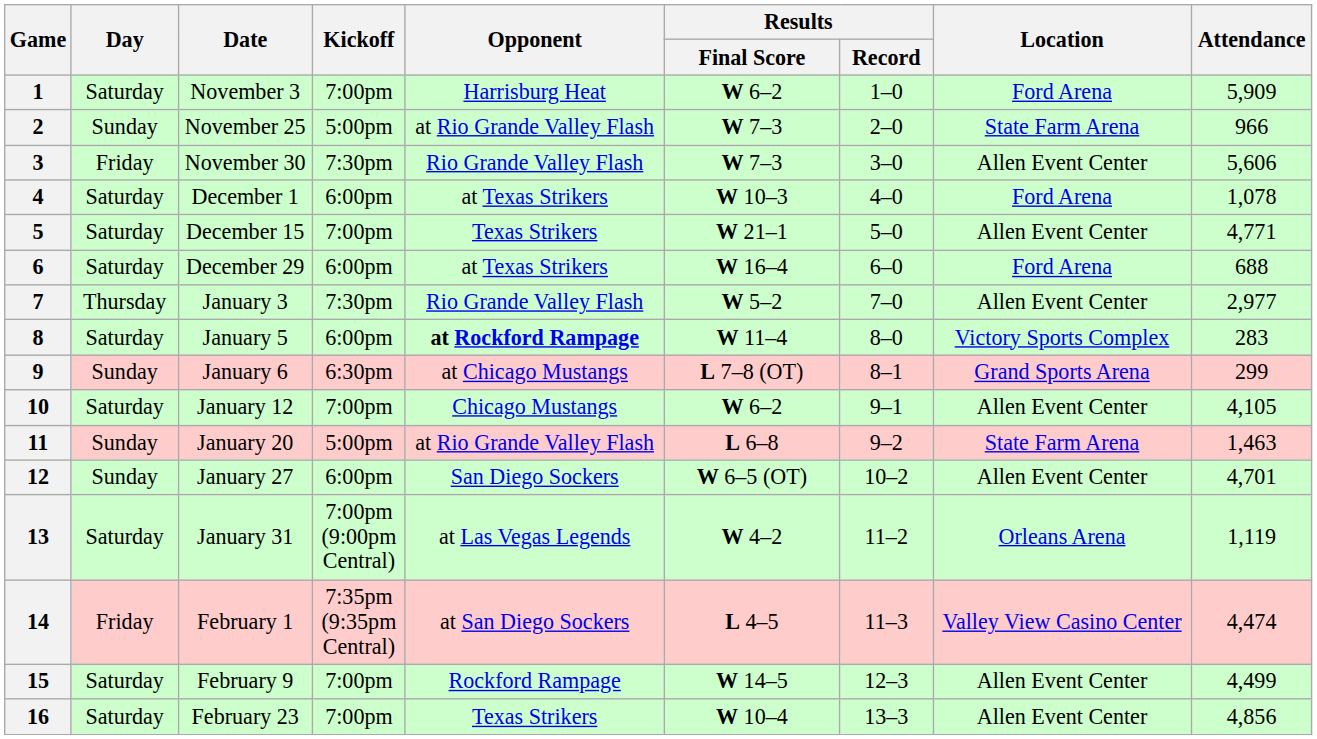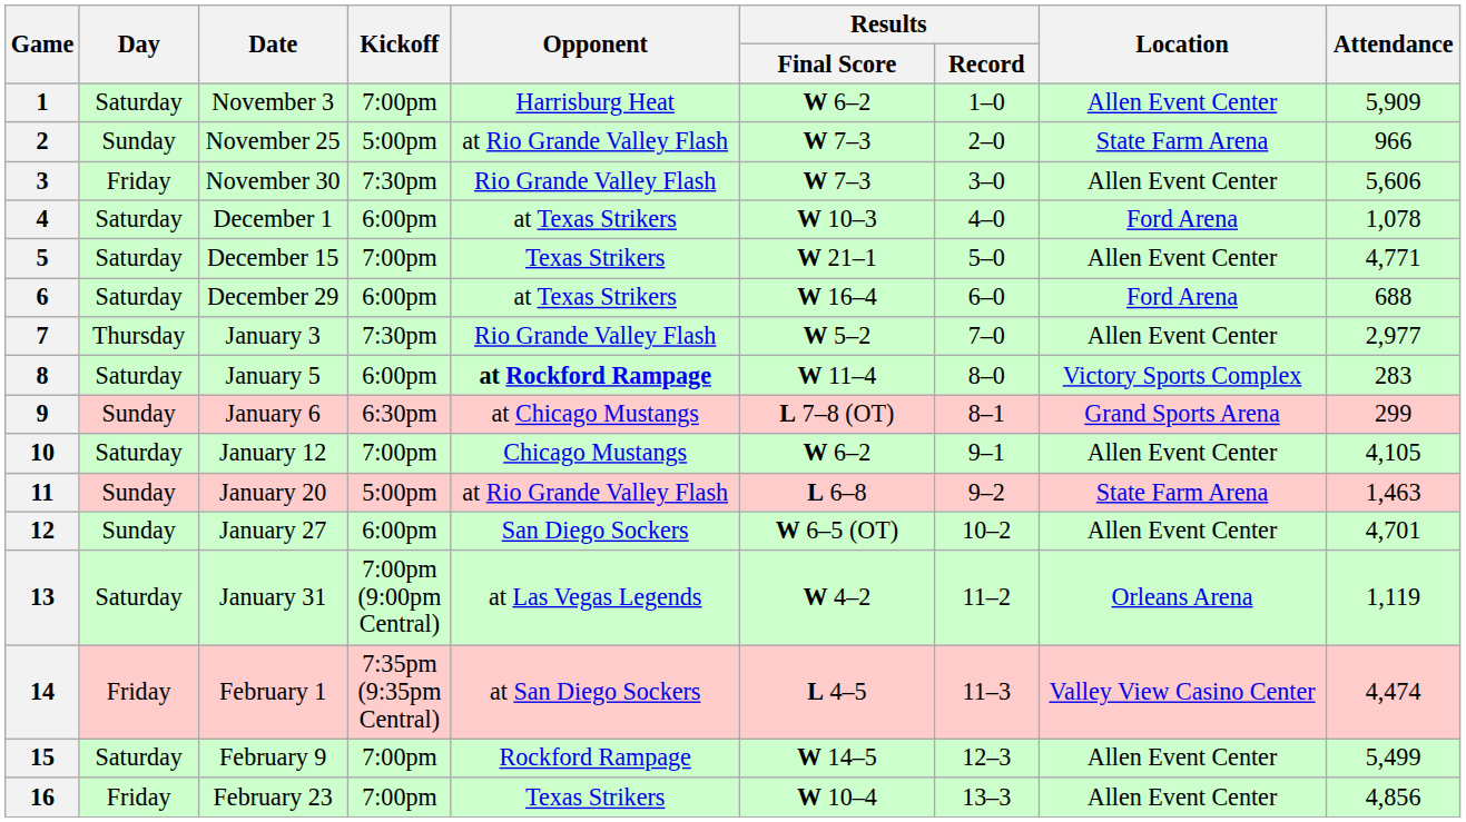1 | Location: Ford Arena -> Allen Event Center
15 | Attendance: 4,499 -> 5,499
16 | Day: Saturday -> Friday
